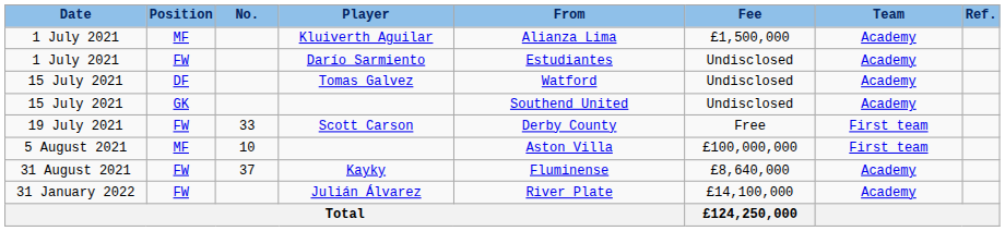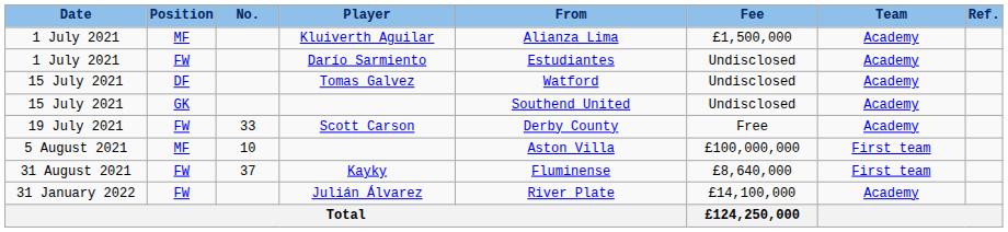Scott Carson | Team: First team -> Academy
Kayky | Team: Academy -> First team
